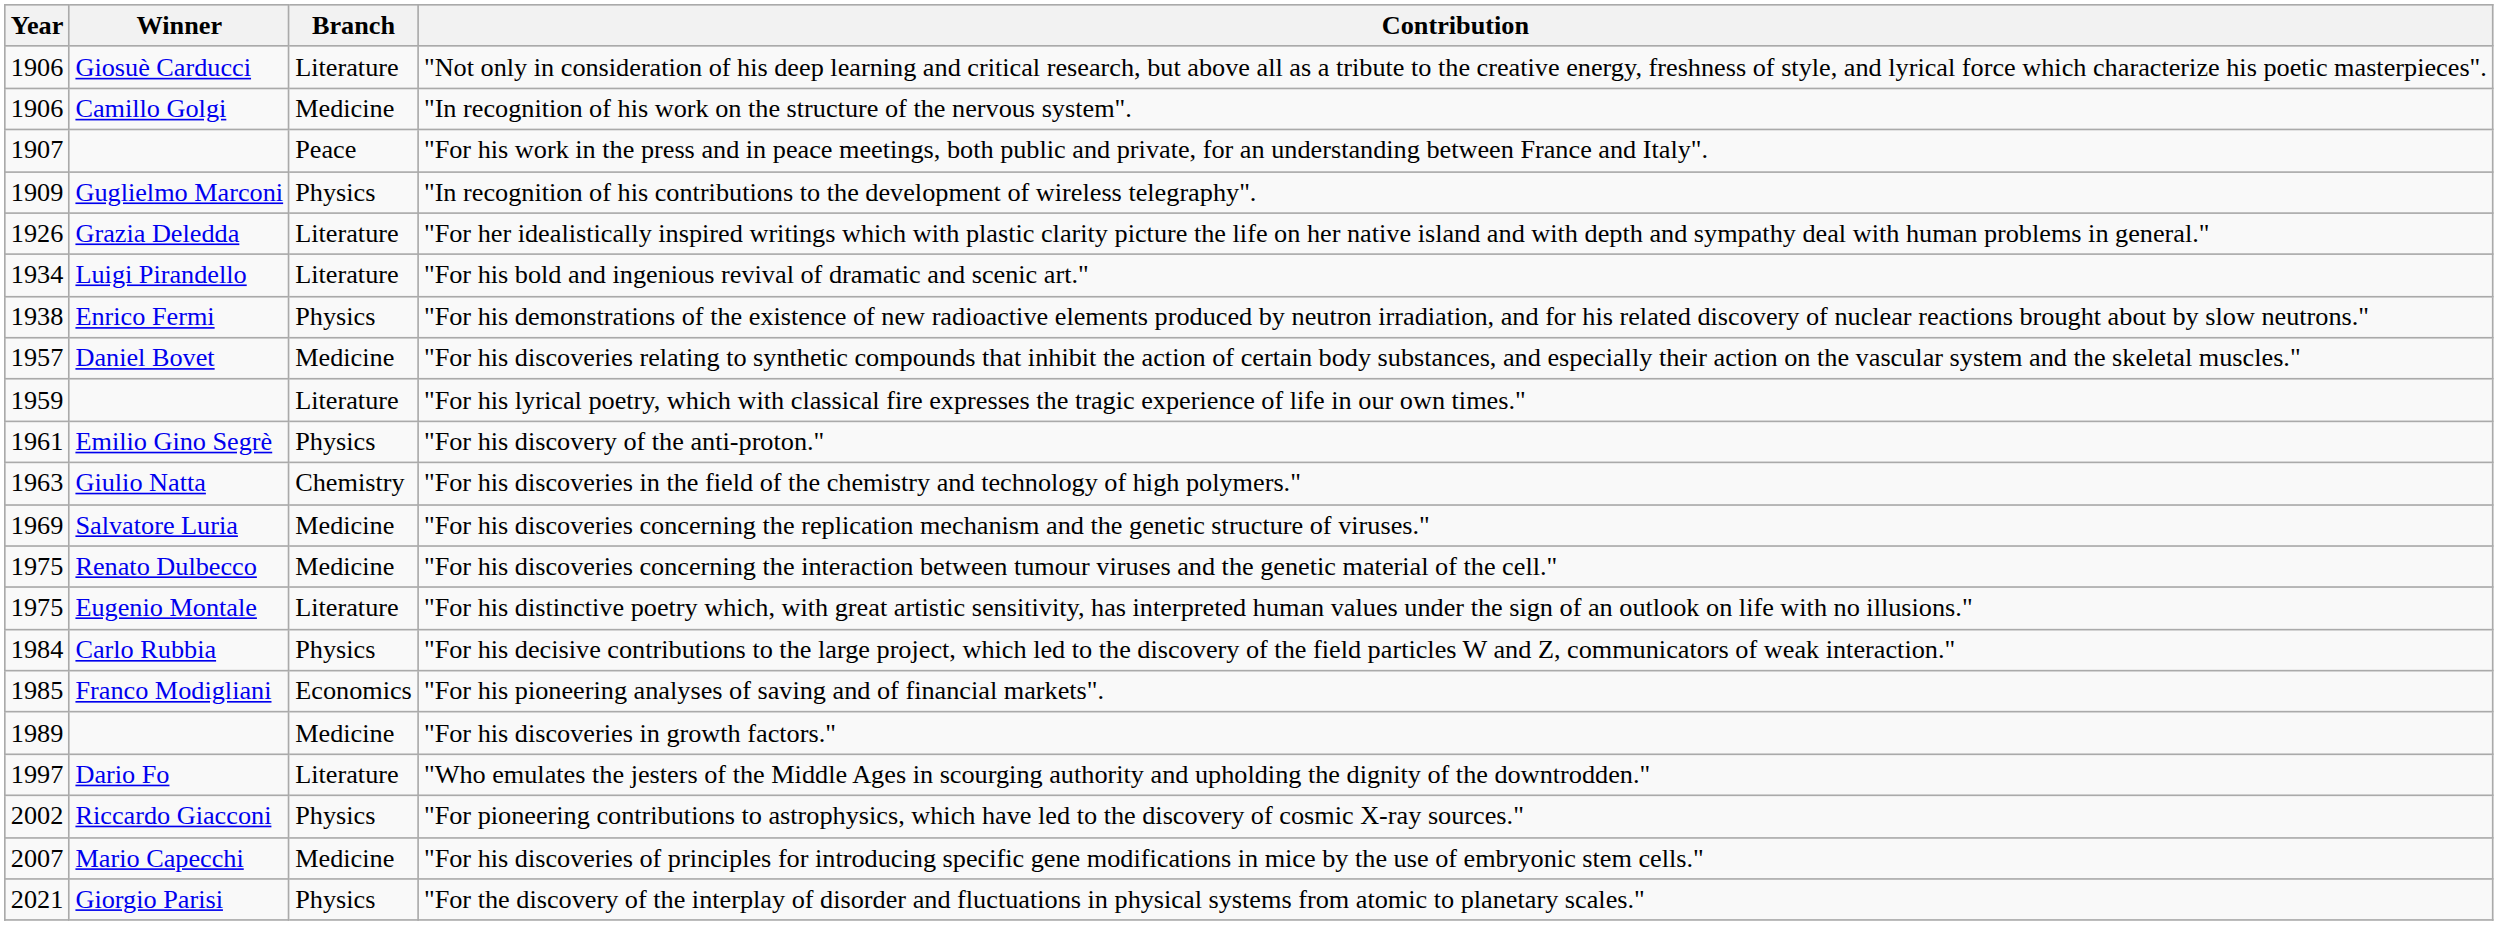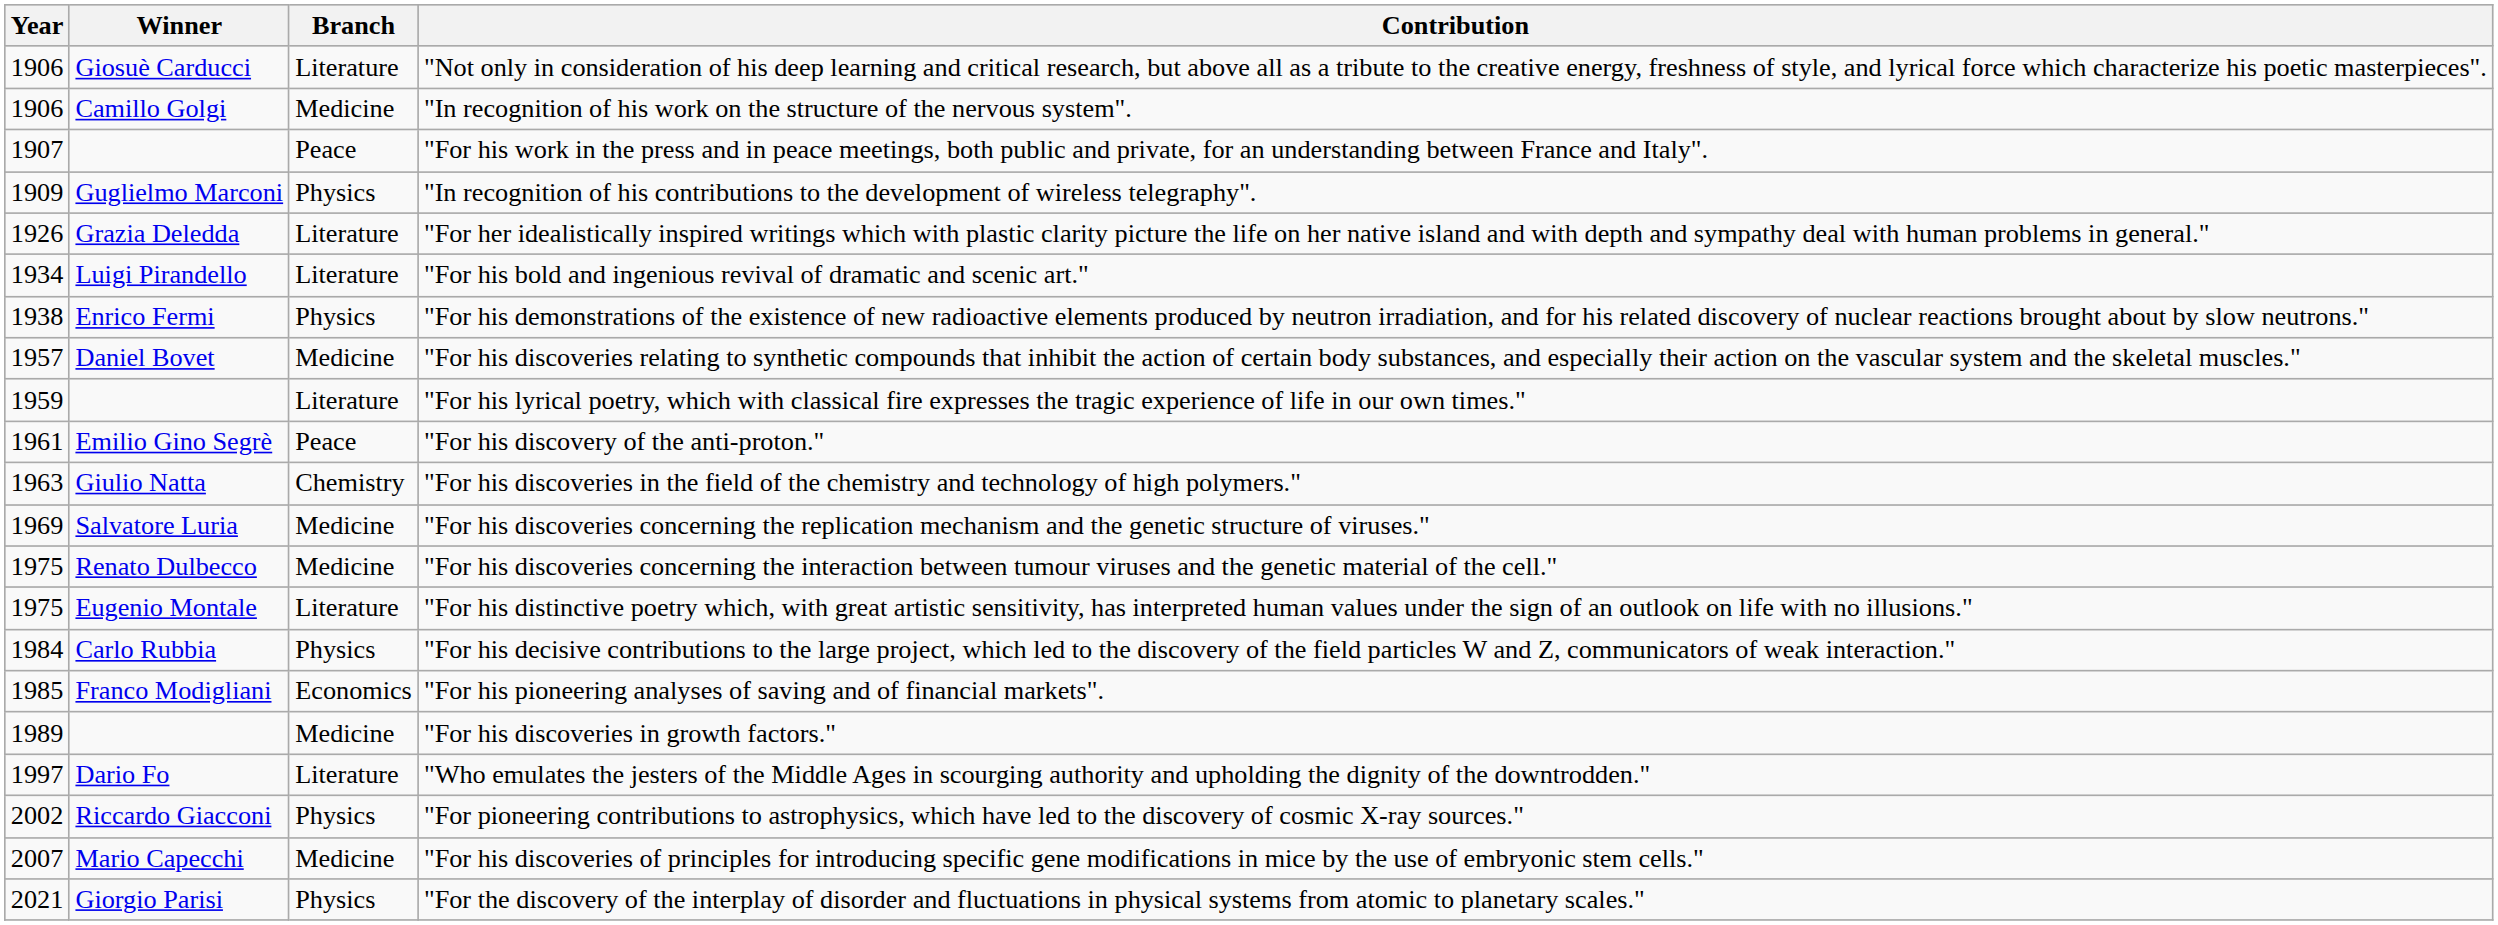"For his discovery of the anti-proton." | Branch: Physics -> Peace
